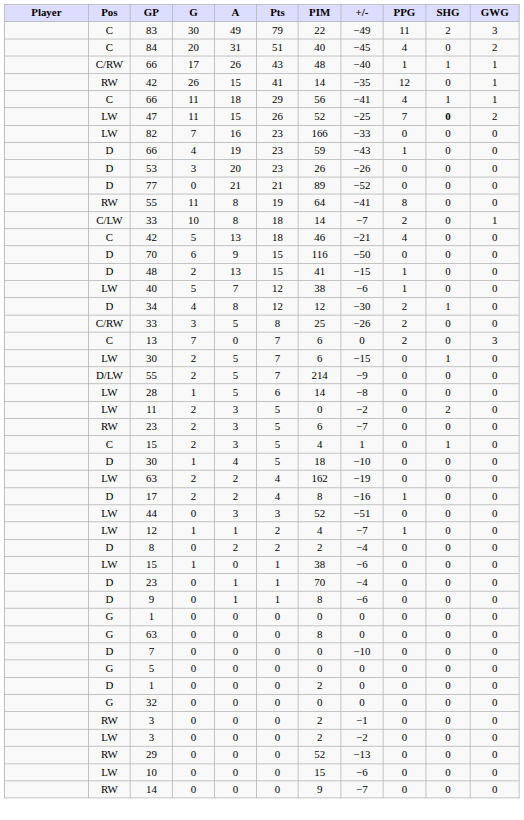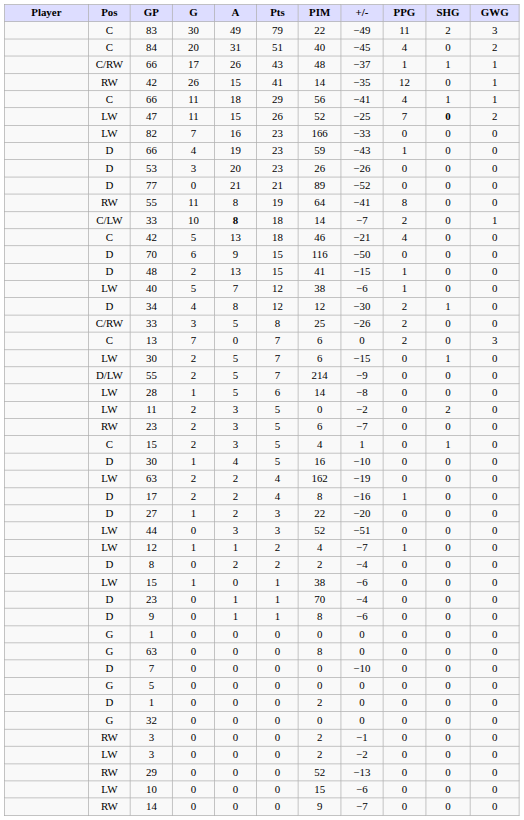C/RW / 66 | +/-: −40 -> −37
C/LW / 33 | A: normal -> bold
D / 30 | PIM: 18 -> 16
+ row: D | 27 | 1 | 2 | 3 | 22 | −20 | 0 | 0 | 0
